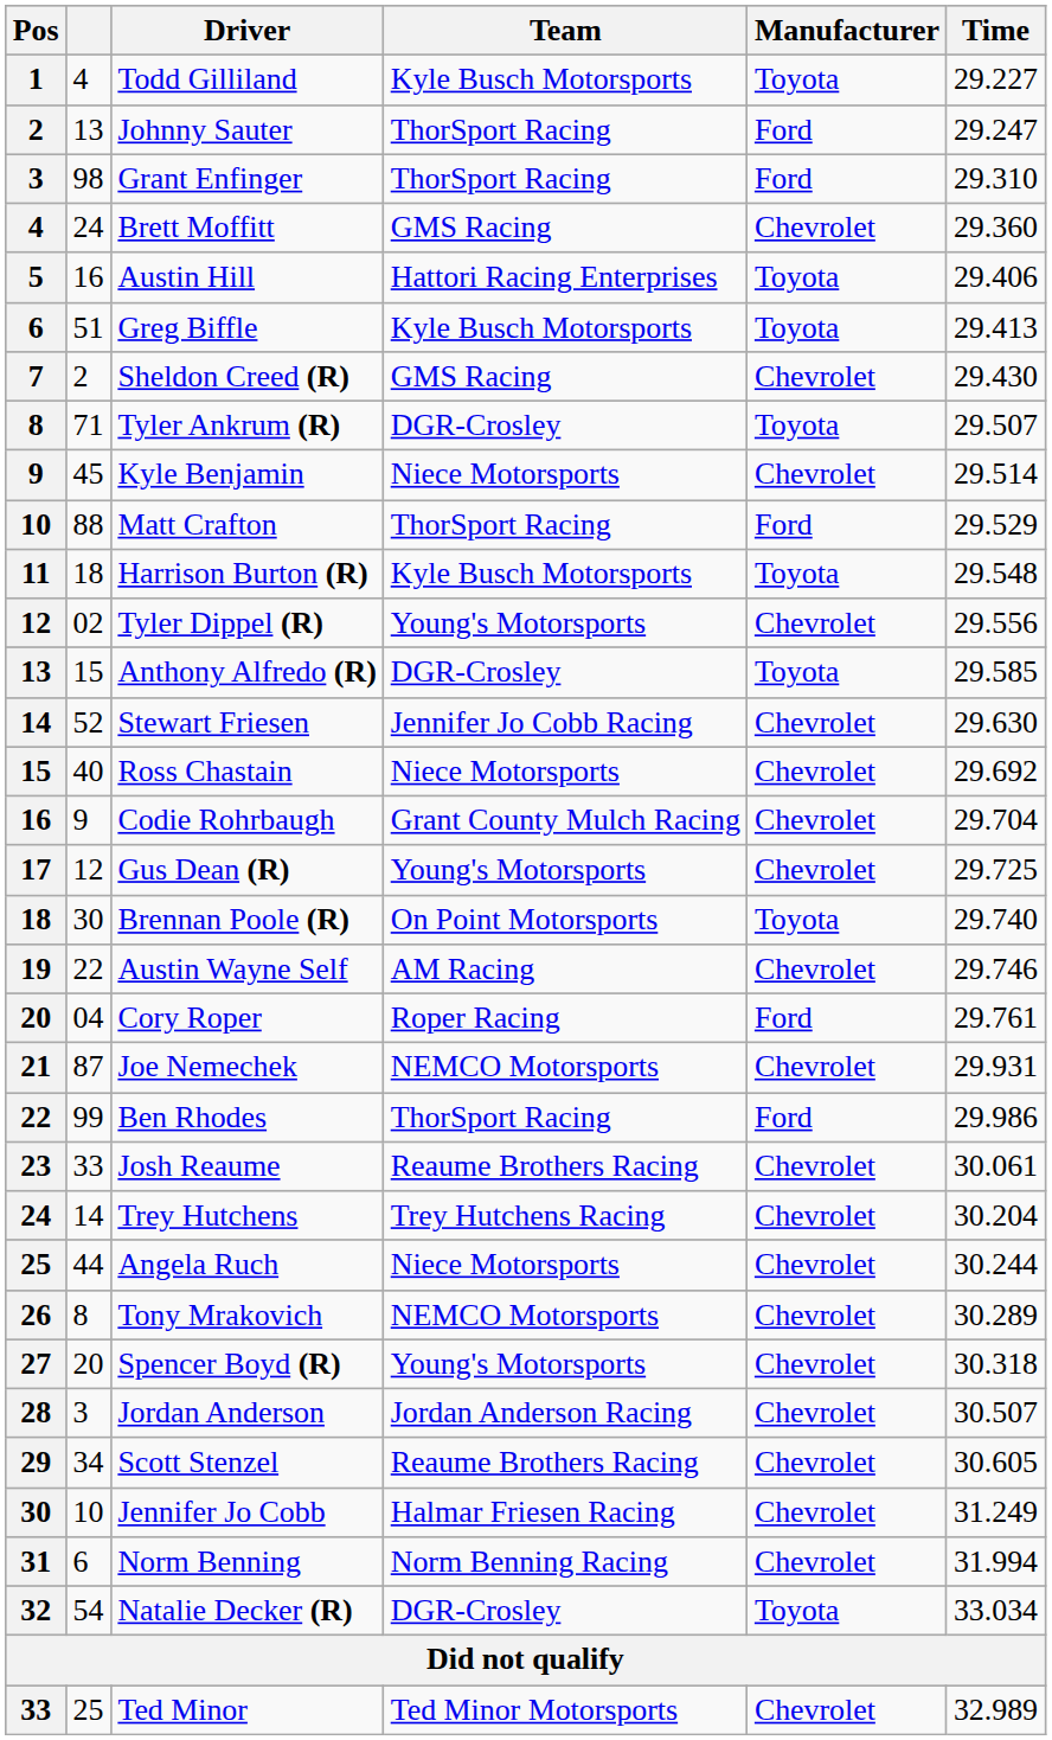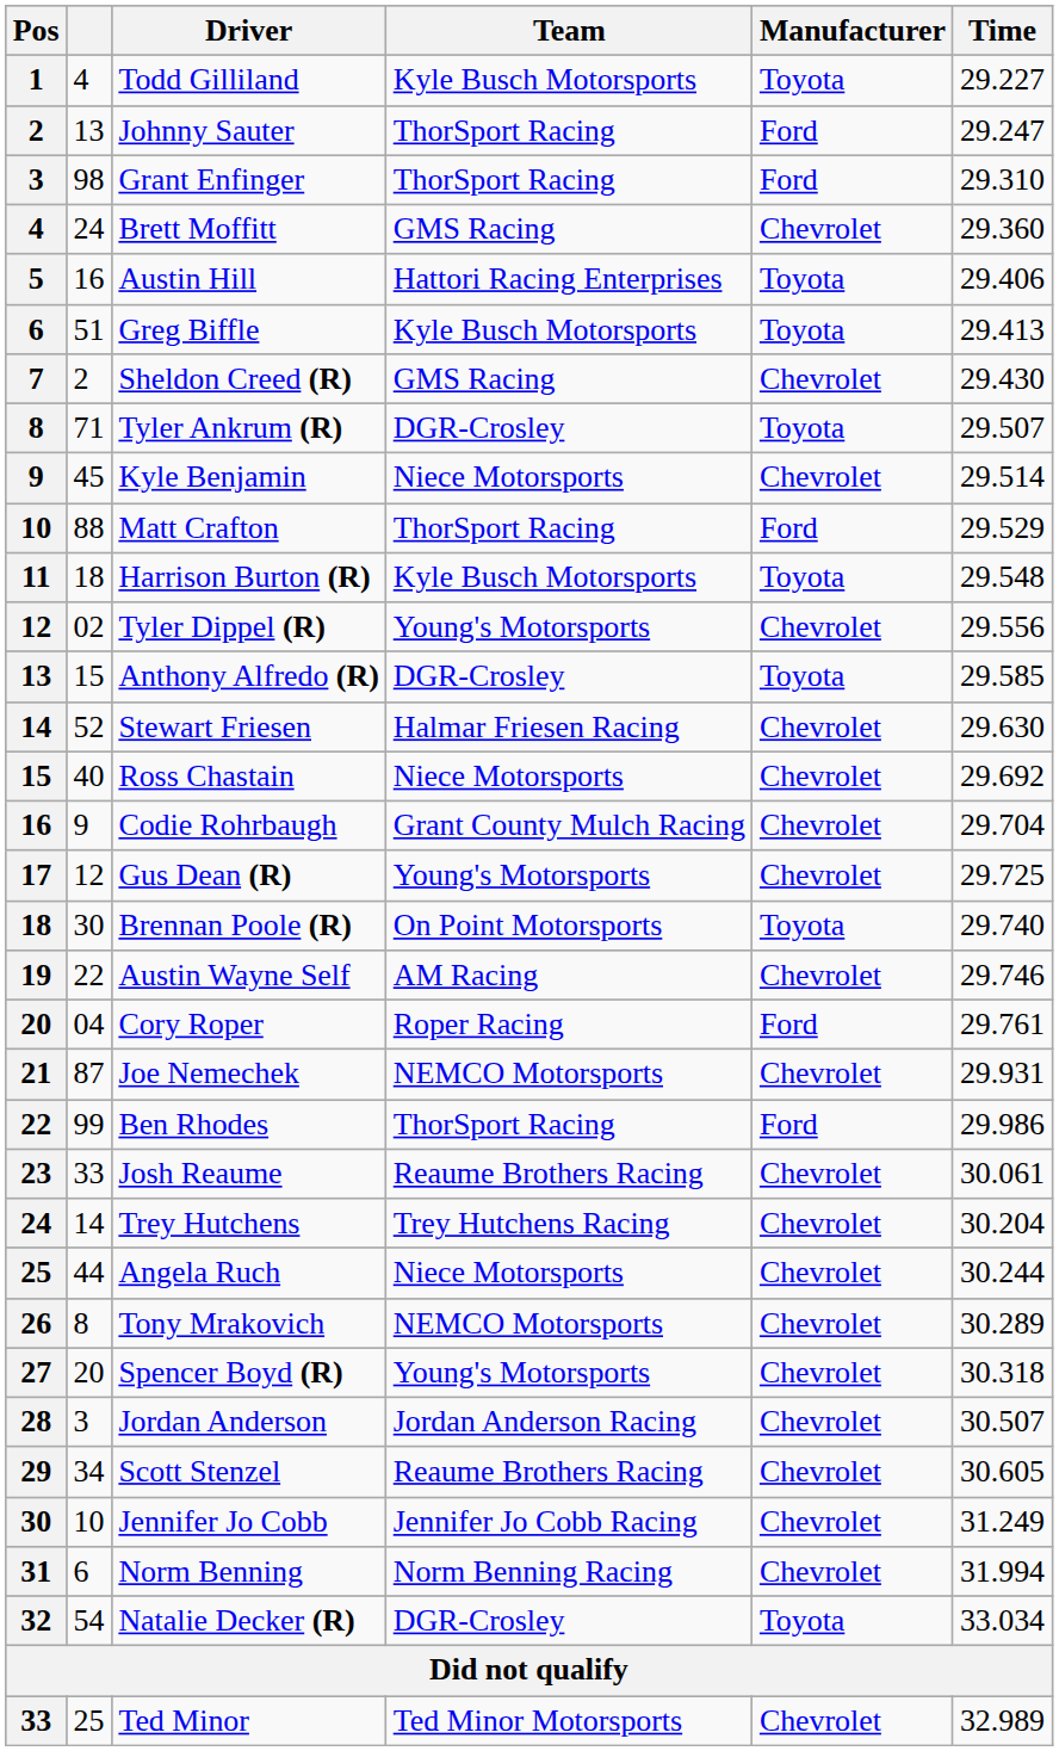Stewart Friesen | Team: Jennifer Jo Cobb Racing -> Halmar Friesen Racing
Jennifer Jo Cobb | Team: Halmar Friesen Racing -> Jennifer Jo Cobb Racing
